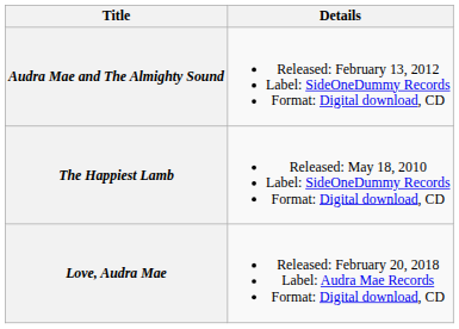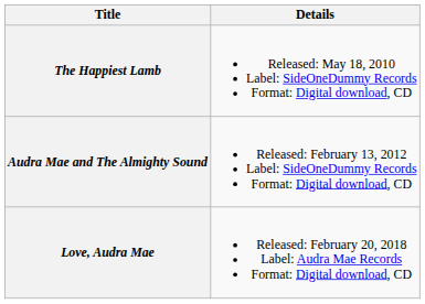rows swapped: The Happiest Lamb <-> Audra Mae and The Almighty Sound
